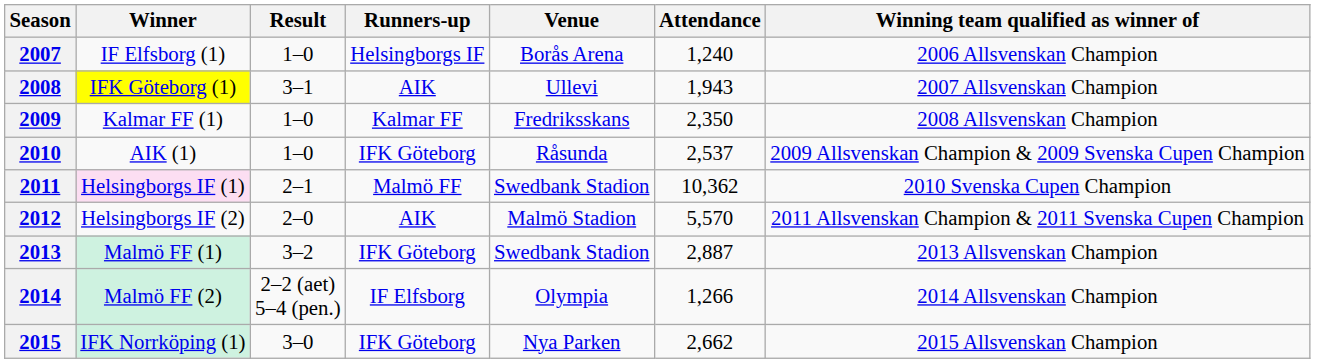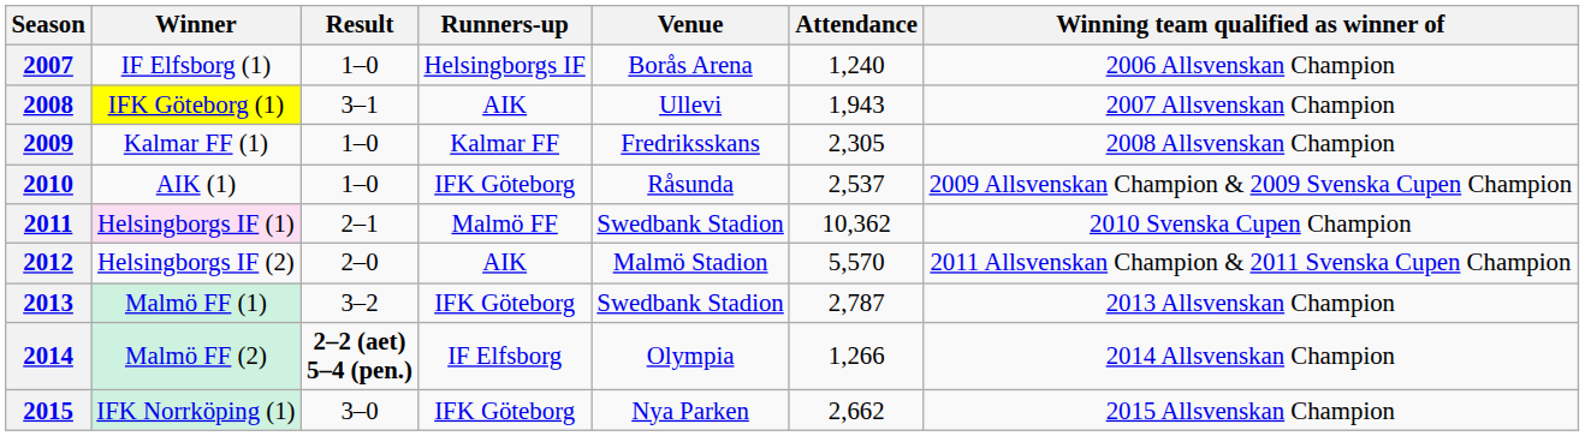2009 | Attendance: 2,350 -> 2,305
2013 | Attendance: 2,887 -> 2,787
2014 | Result: normal -> bold
